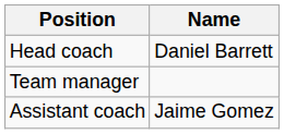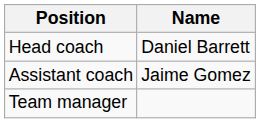rows swapped: Team manager <-> Assistant coach
